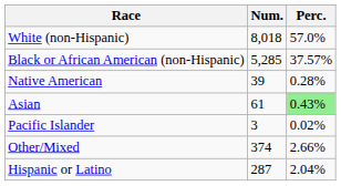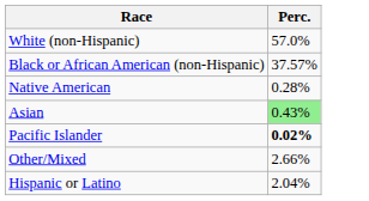- column: Num. | 8,018 | 5,285 | 39 | 61 | 3 | 374 | 287
Pacific Islander | Perc.: normal -> bold
